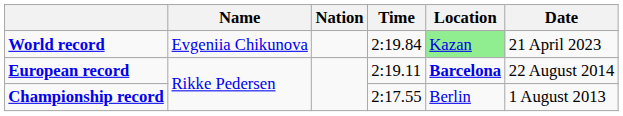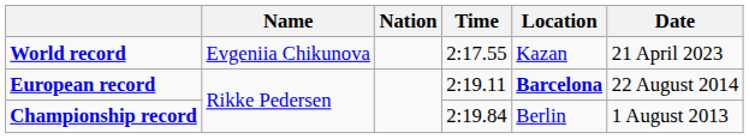World record | Time: 2:19.84 -> 2:17.55
World record | Location: lightgreen background -> no background
Championship record | Time: 2:17.55 -> 2:19.84
